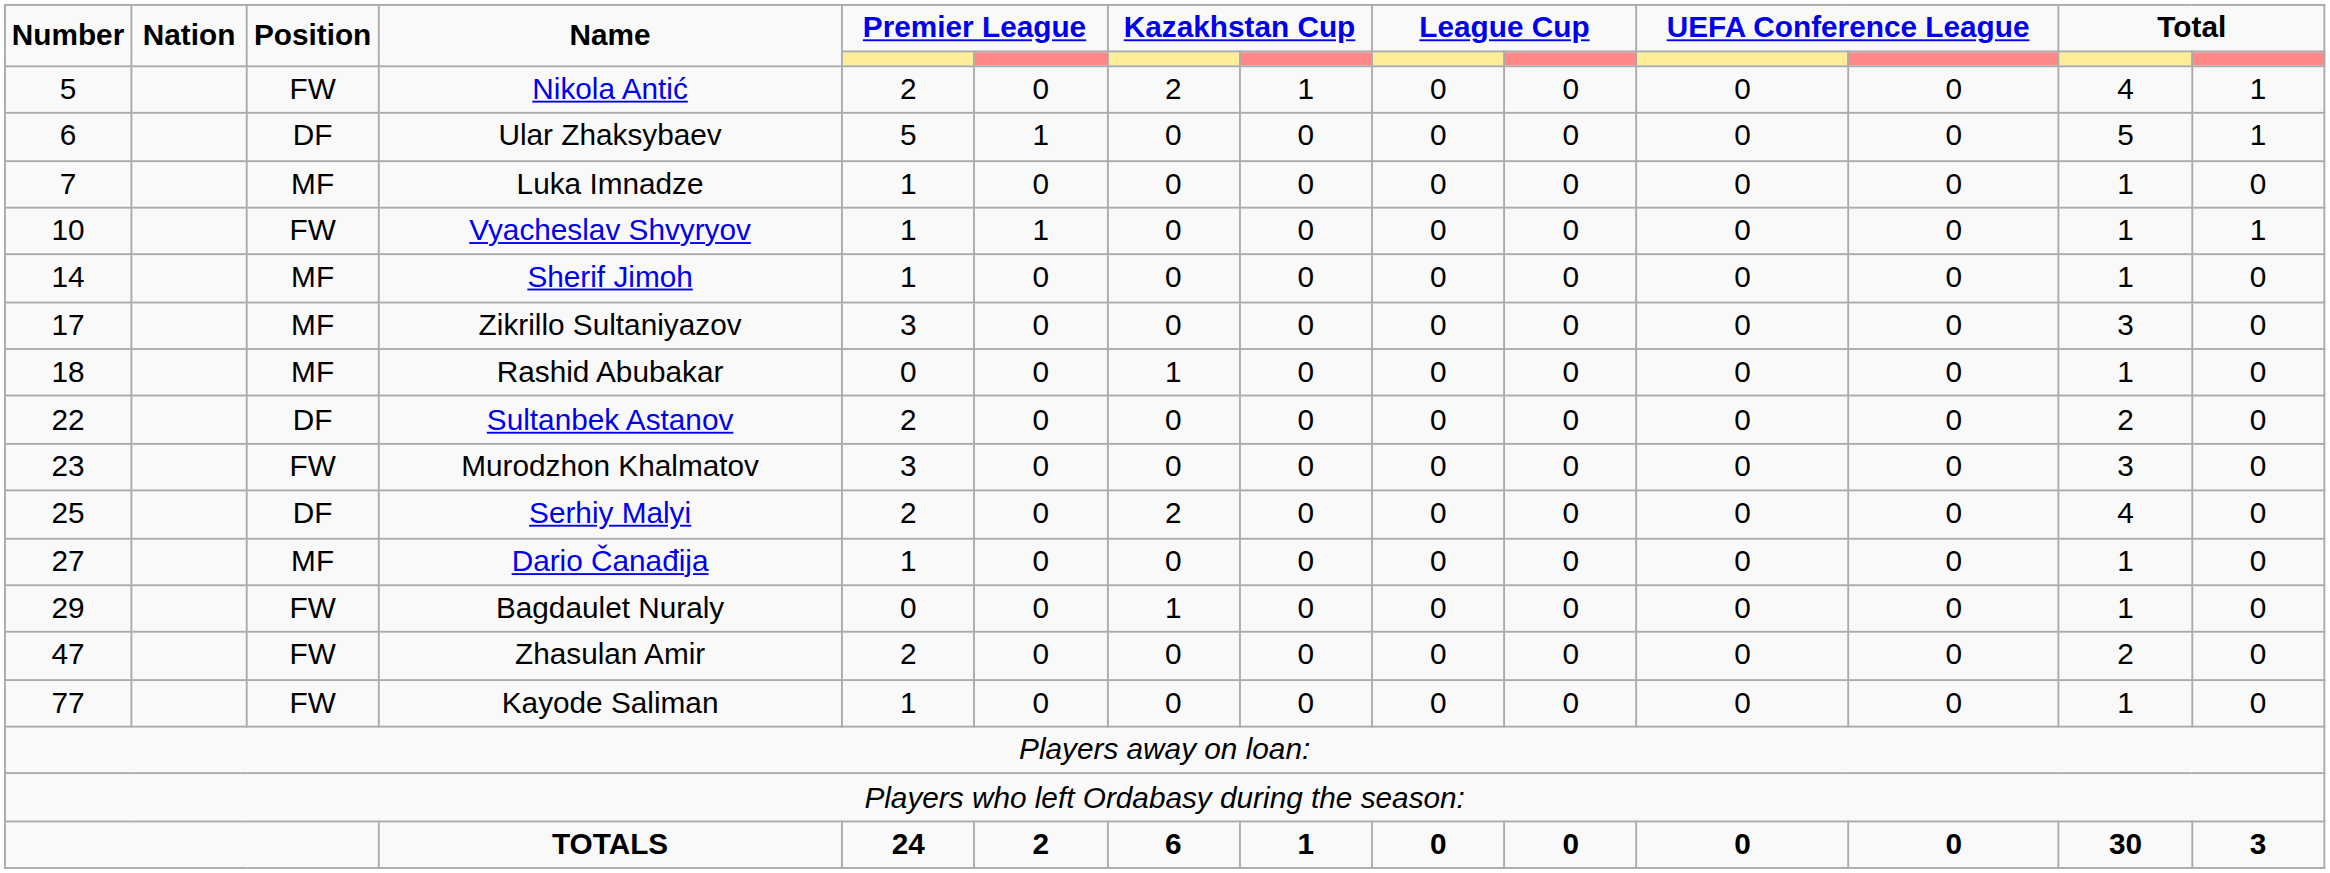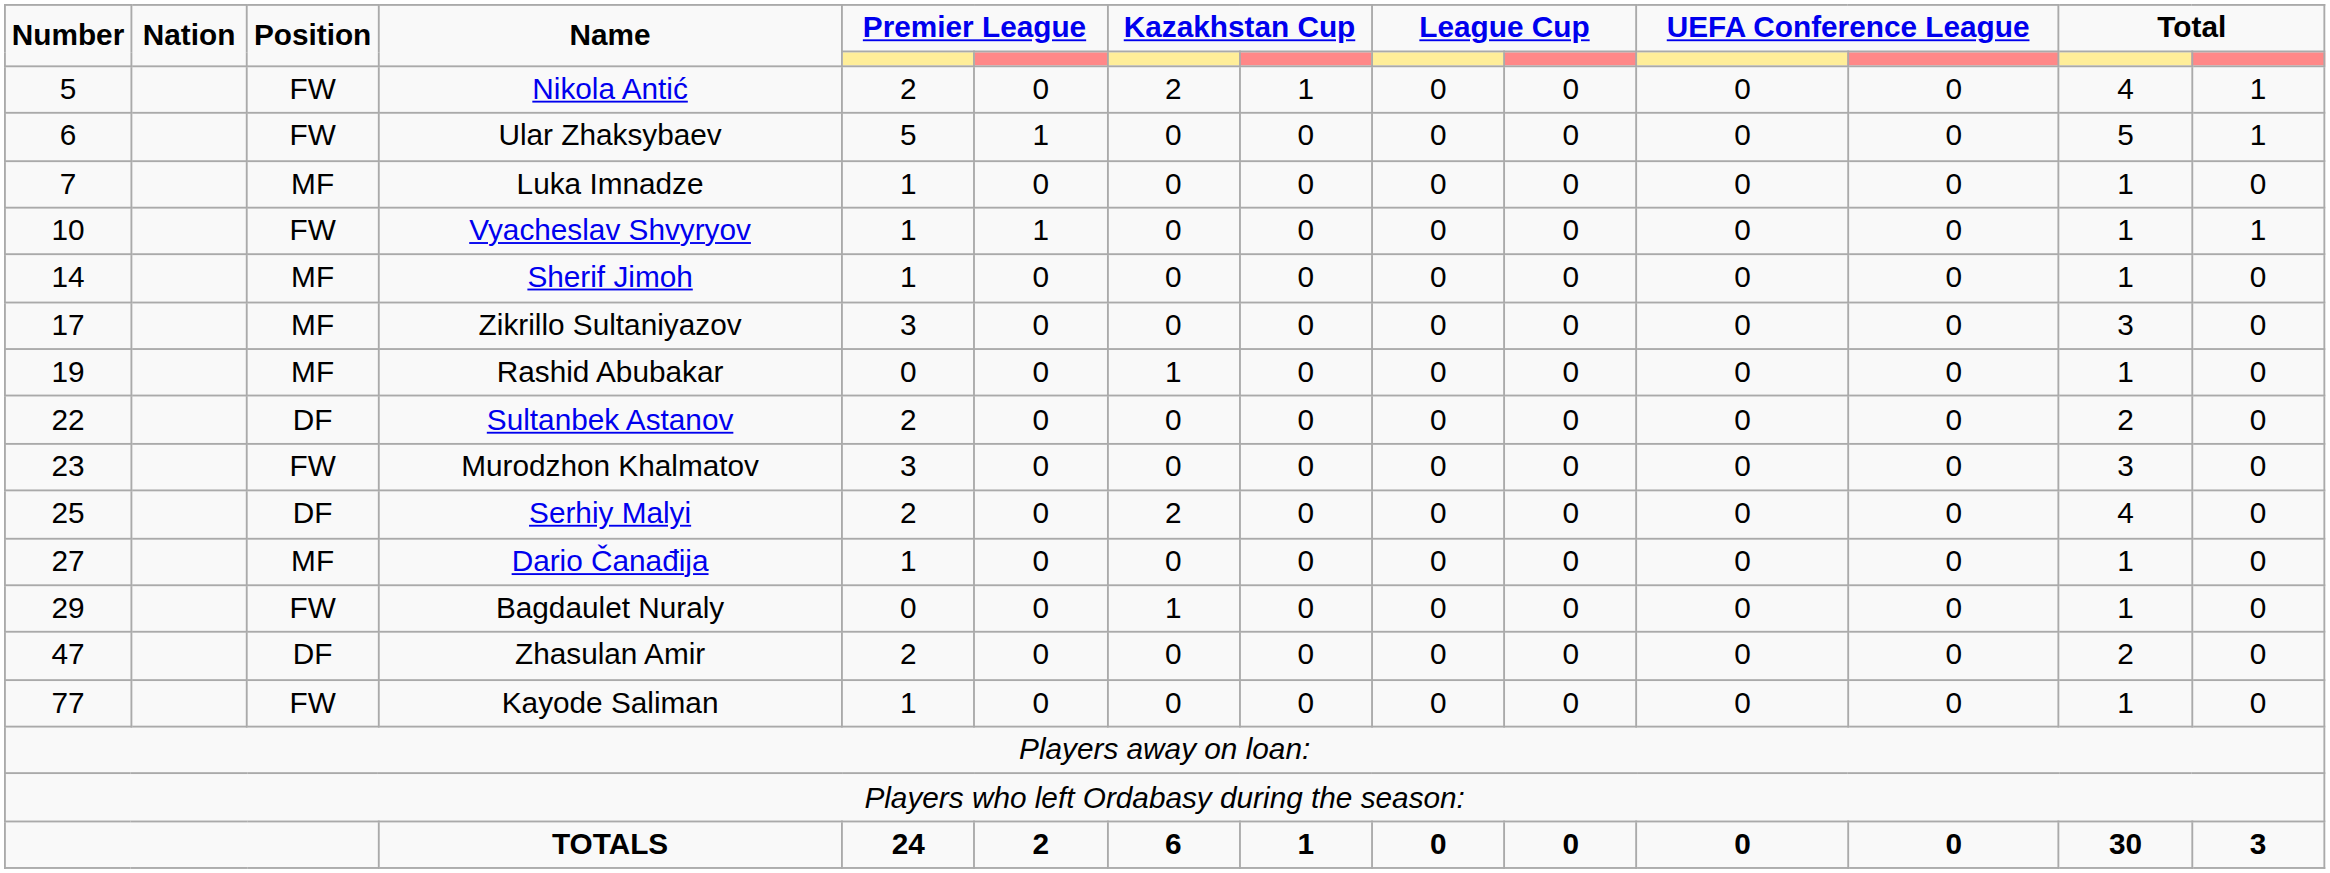Ular Zhaksybaev | Position: DF -> FW
Rashid Abubakar | Number: 18 -> 19
Zhasulan Amir | Position: FW -> DF
